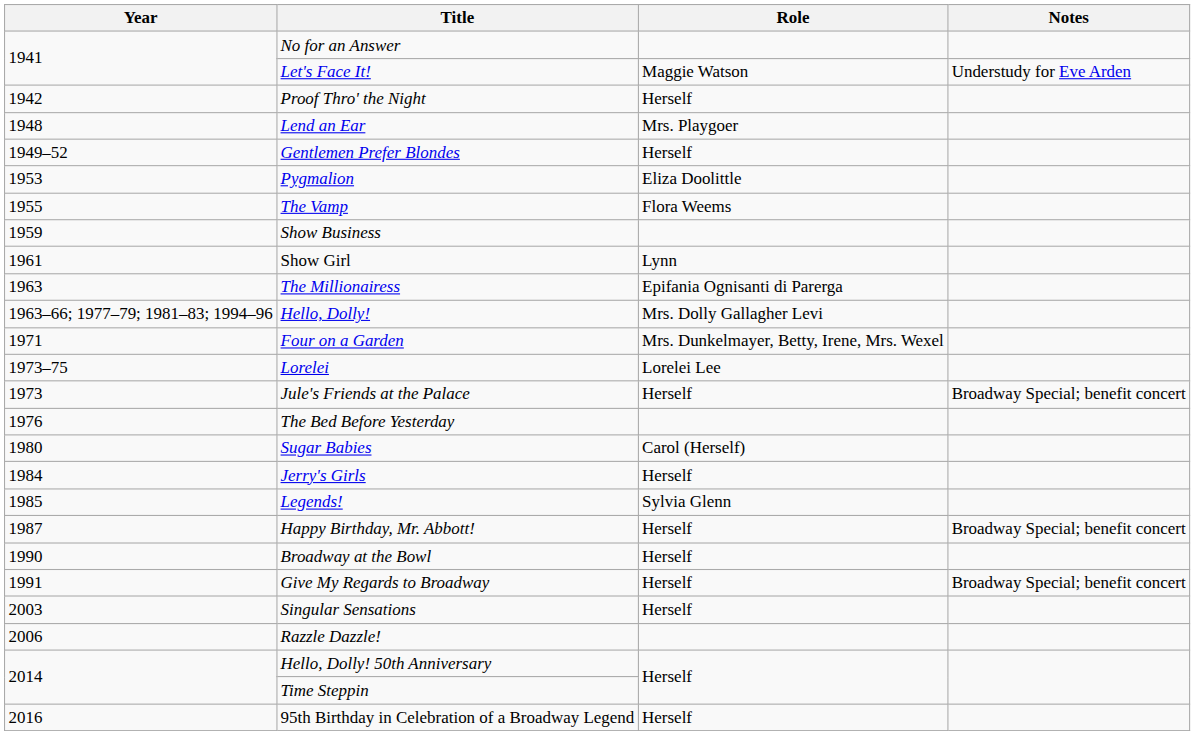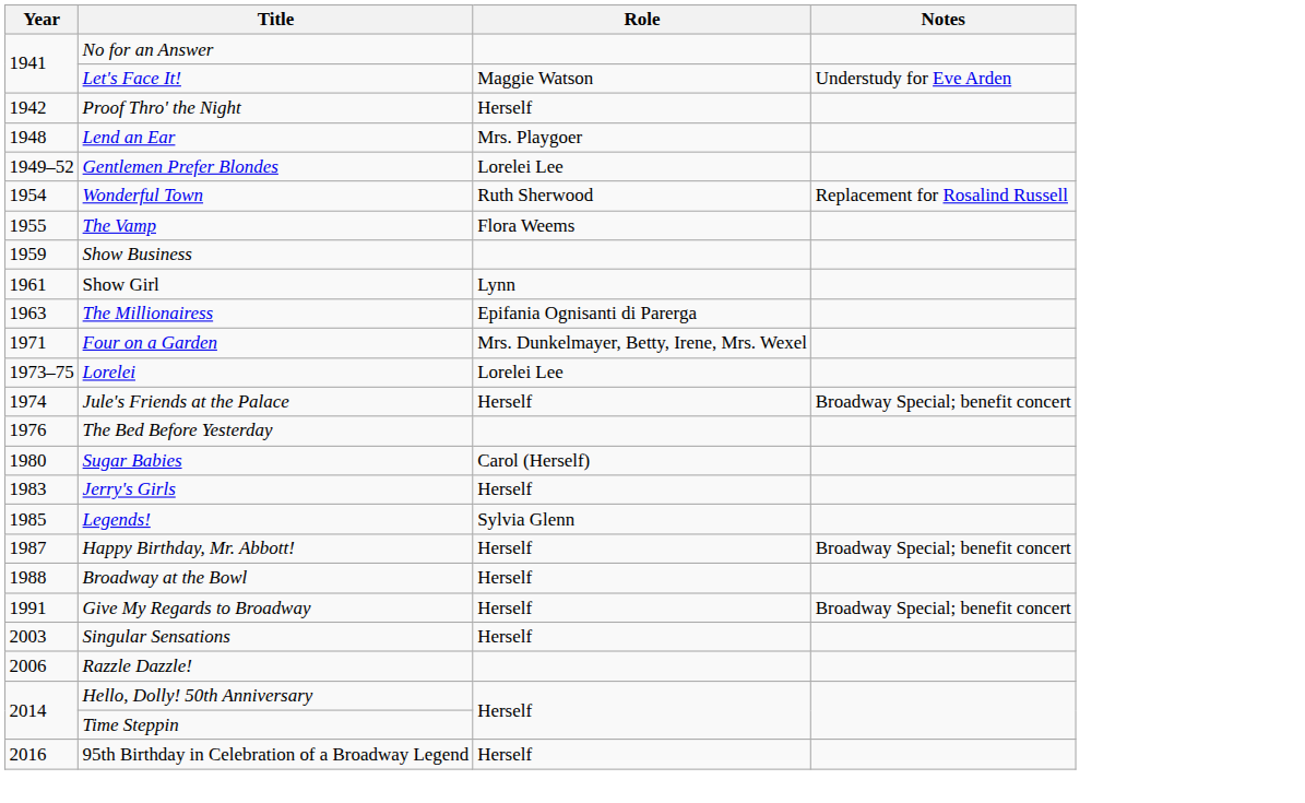Gentlemen Prefer Blondes | Role: Herself -> Lorelei Lee
- row: 1953 | Pygmalion | Eliza Doolittle
+ row: 1954 | Wonderful Town | Ruth Sherwood | Replacement for Rosalind Russell
- row: 1963–66; 1977–79; 1981–83; 1994–96 | Hello, Dolly! | Mrs. Dolly Gallagher Levi
Jule's Friends at the Palace | Year: 1973 -> 1974
Jerry's Girls | Year: 1984 -> 1983
Broadway at the Bowl | Year: 1990 -> 1988
